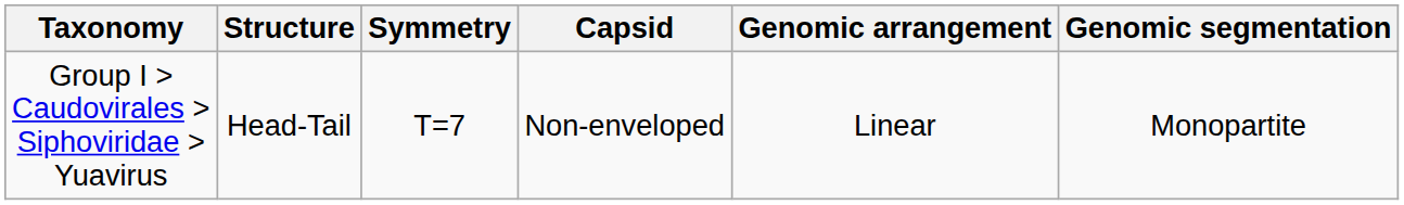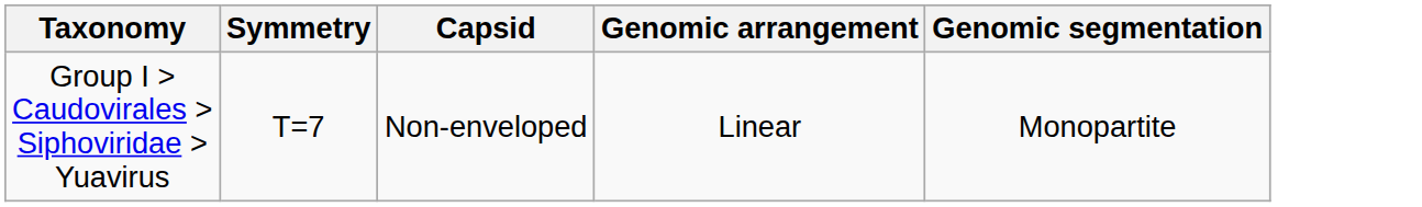- column: Structure | Head-Tail
